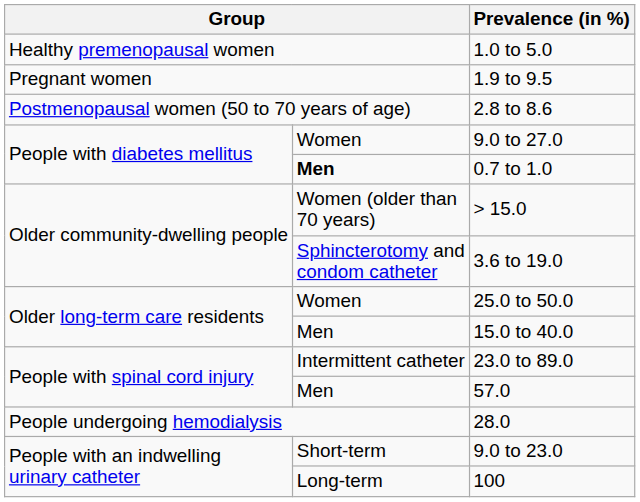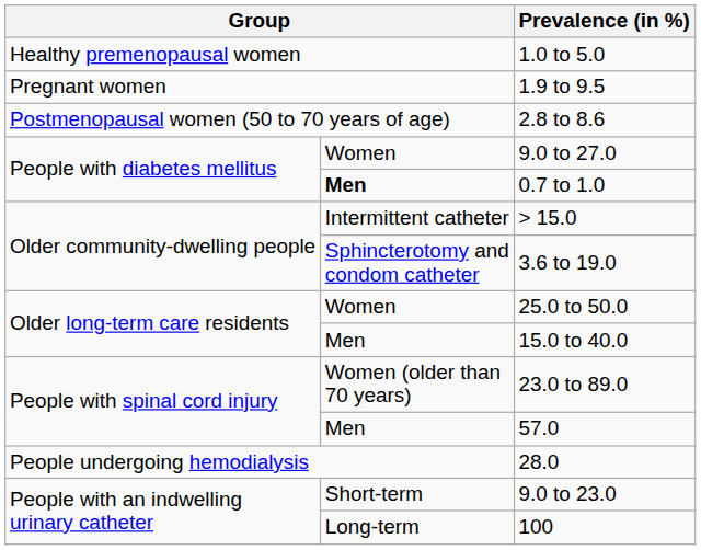> 15.0 | column 2: Women (older than 70 years) -> Intermittent catheter
23.0 to 89.0 | column 2: Intermittent catheter -> Women (older than 70 years)
